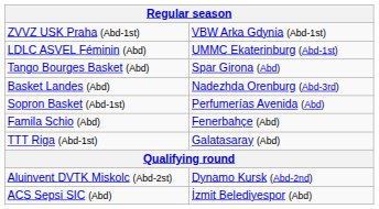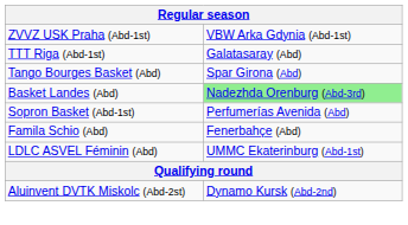rows swapped: LDLC ASVEL Féminin (Abd) <-> TTT Riga (Abd-1st)
Basket Landes (Abd) | column 2: no background -> lightgreen background
- row: ACS Sepsi SIC (Abd) | İzmit Belediyespor (Abd)
